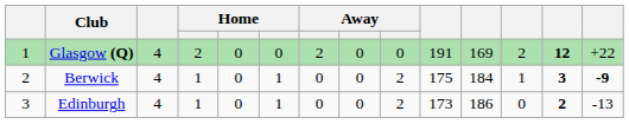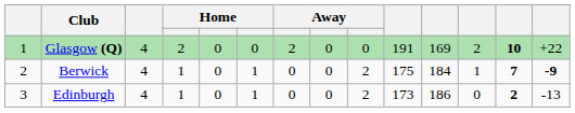Glasgow (Q) | column 13: 12 -> 10
Berwick | column 13: 3 -> 7
